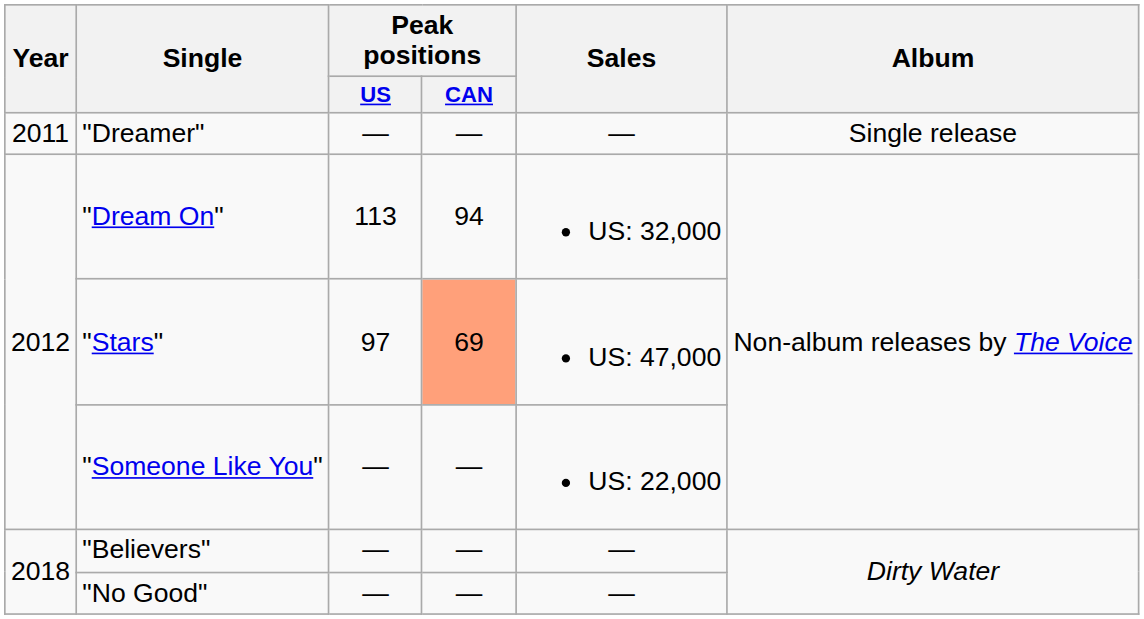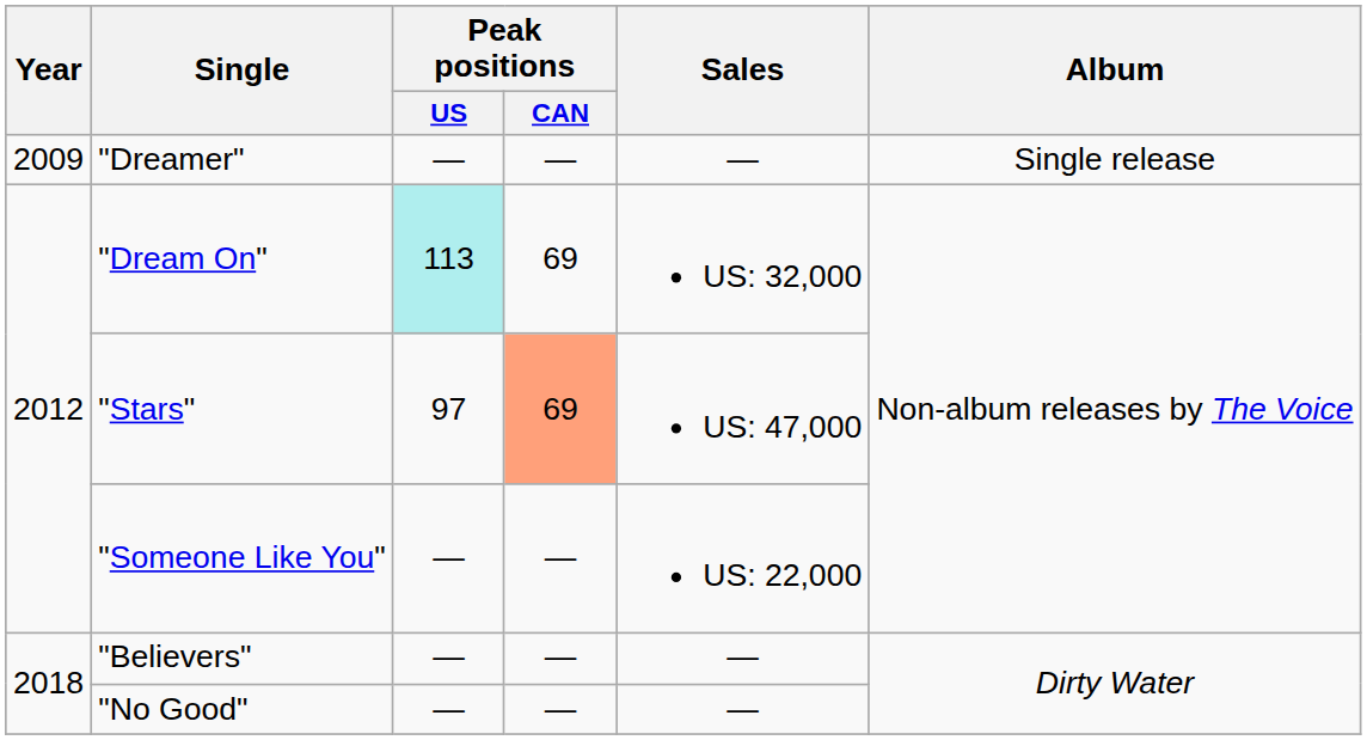"Dreamer" | Year: 2011 -> 2009
"Dream On" | Peak positions / US: no background -> paleturquoise background
"Dream On" | Peak positions / CAN: 94 -> 69
